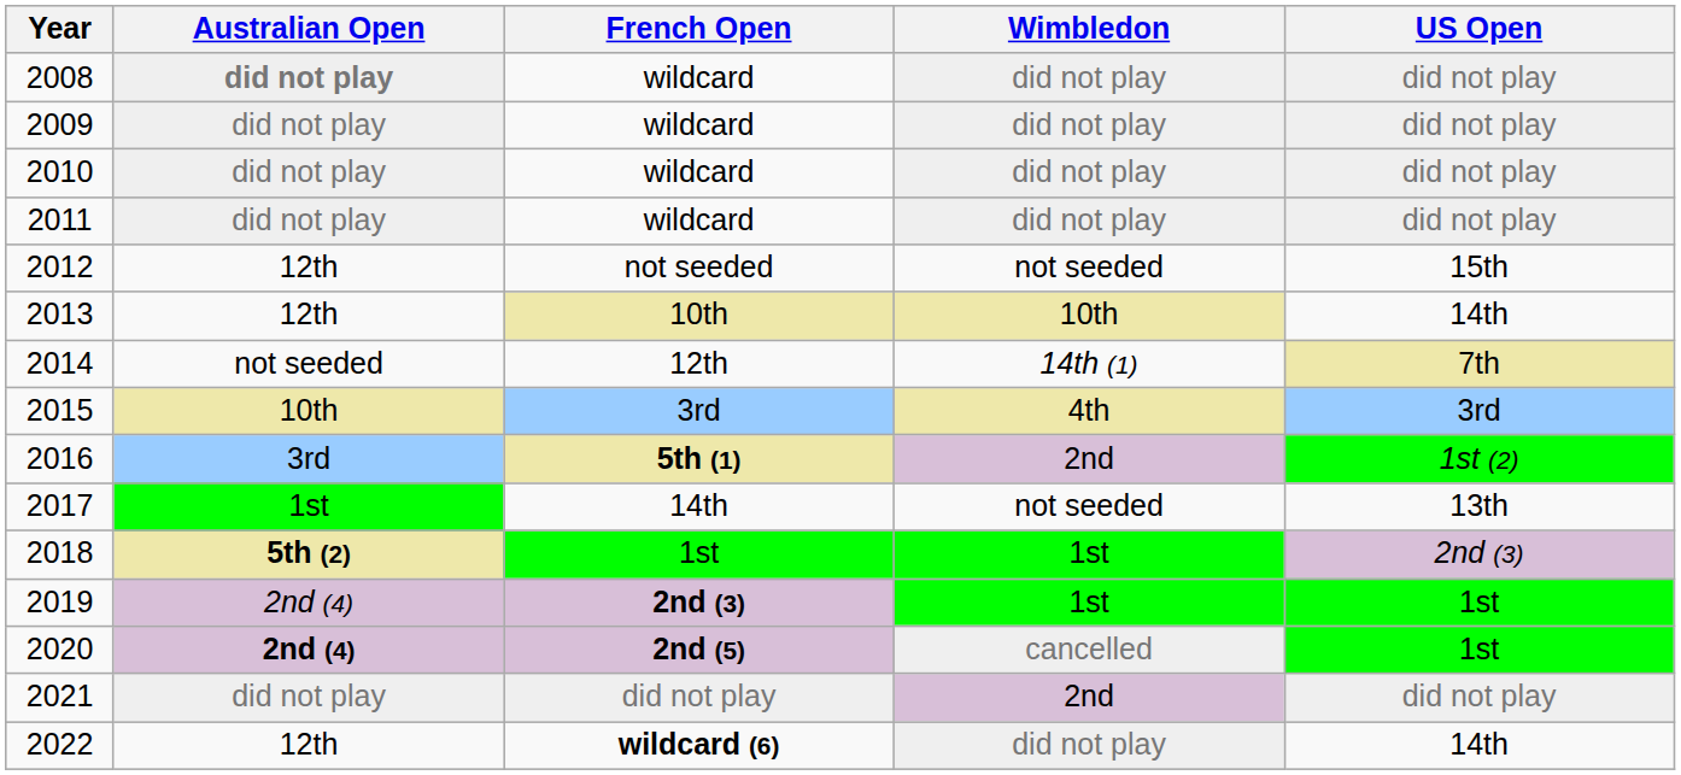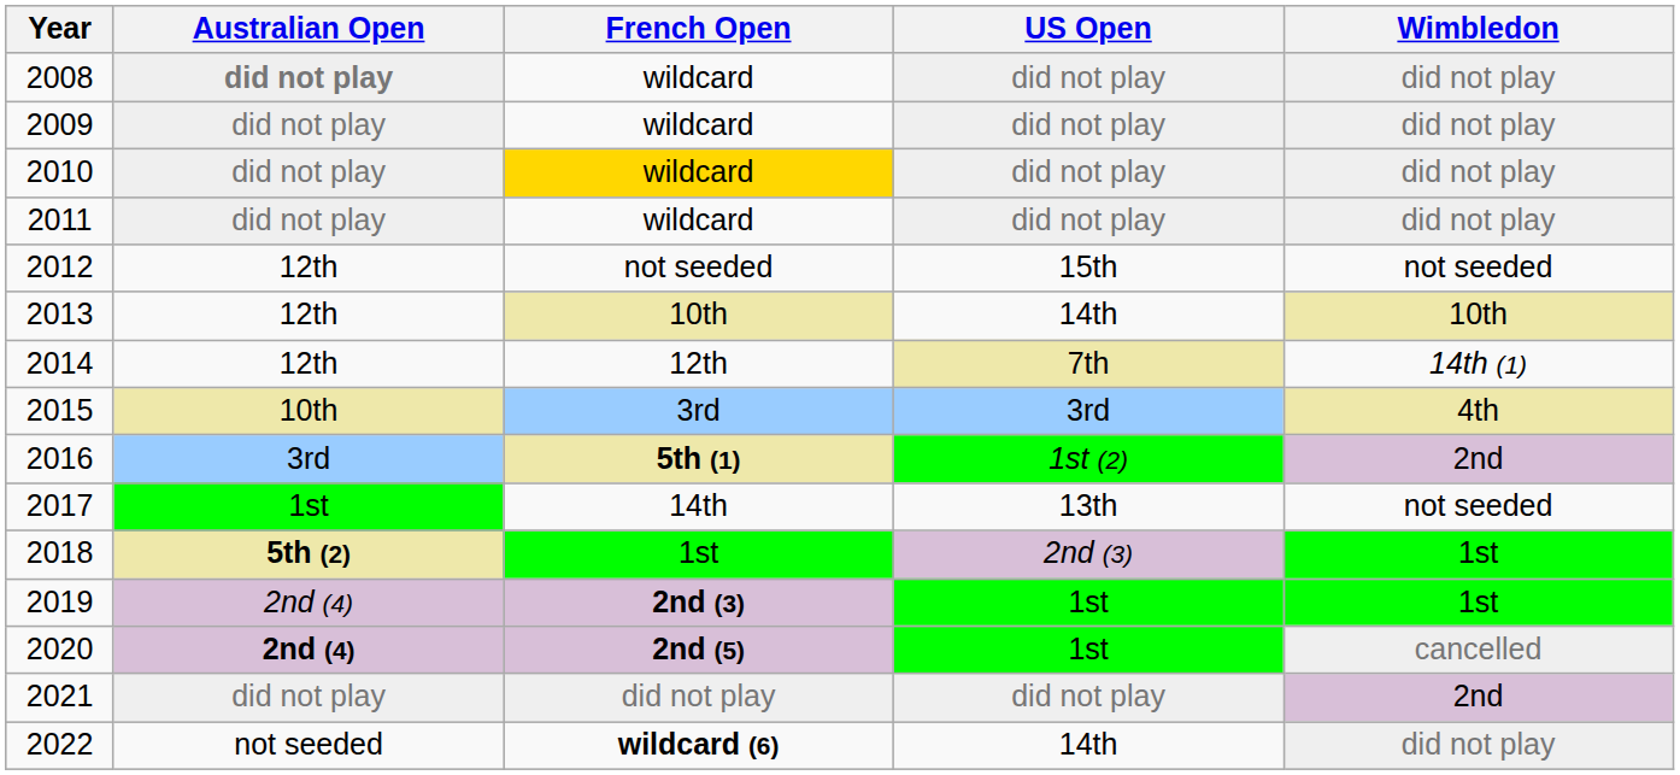columns swapped: Wimbledon <-> US Open
2010 | French Open: no background -> gold background
2014 | Australian Open: not seeded -> 12th
2022 | Australian Open: 12th -> not seeded
